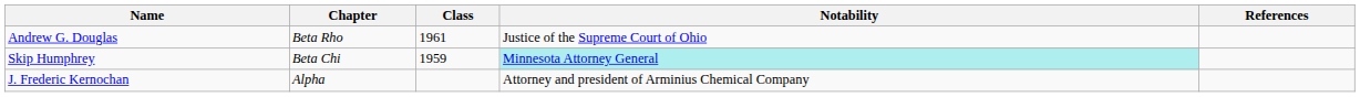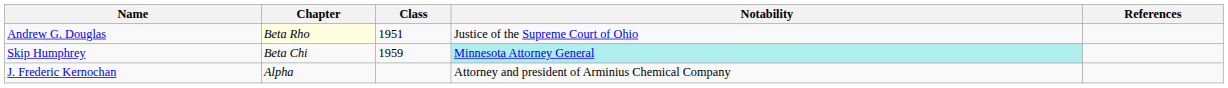Andrew G. Douglas | Chapter: no background -> lightyellow background
Andrew G. Douglas | Class: 1961 -> 1951
